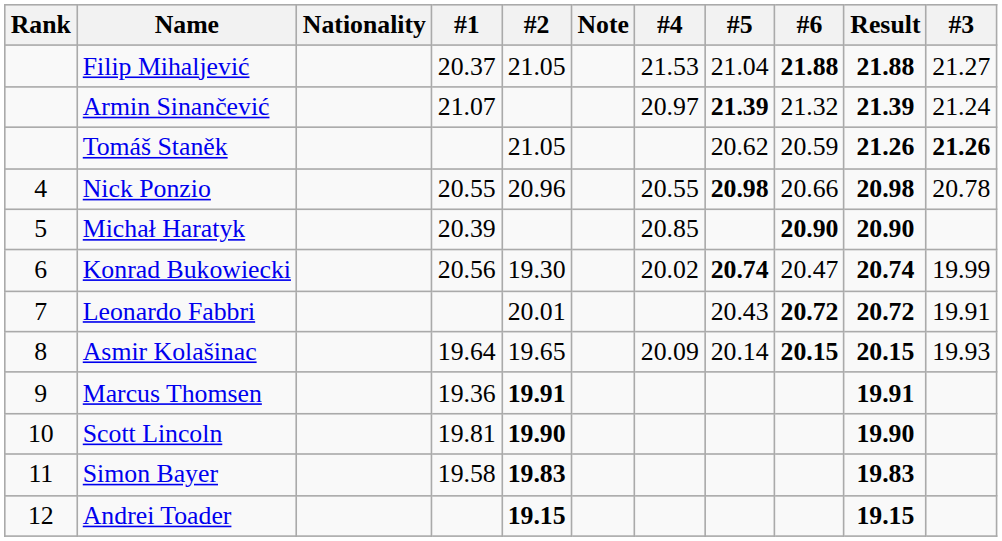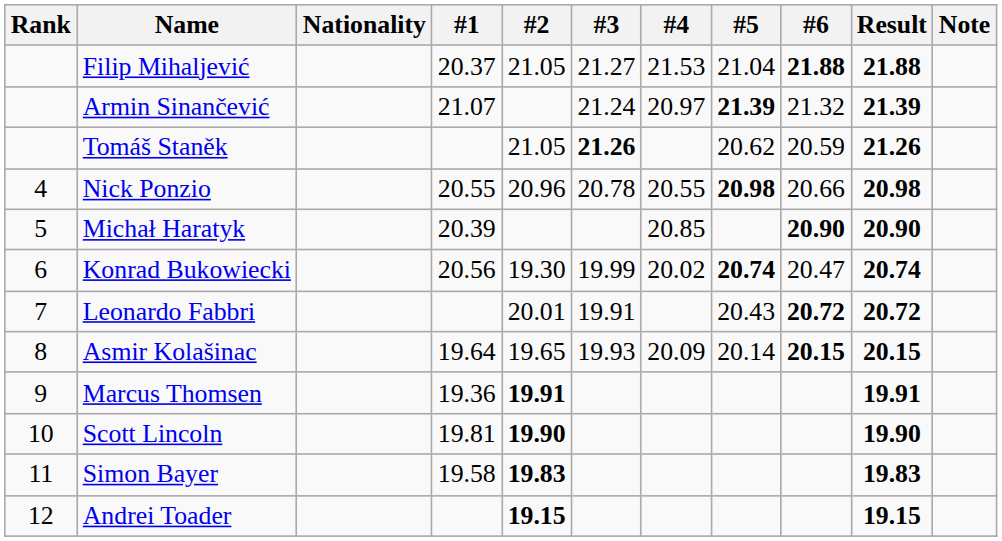columns swapped: #3 <-> Note
